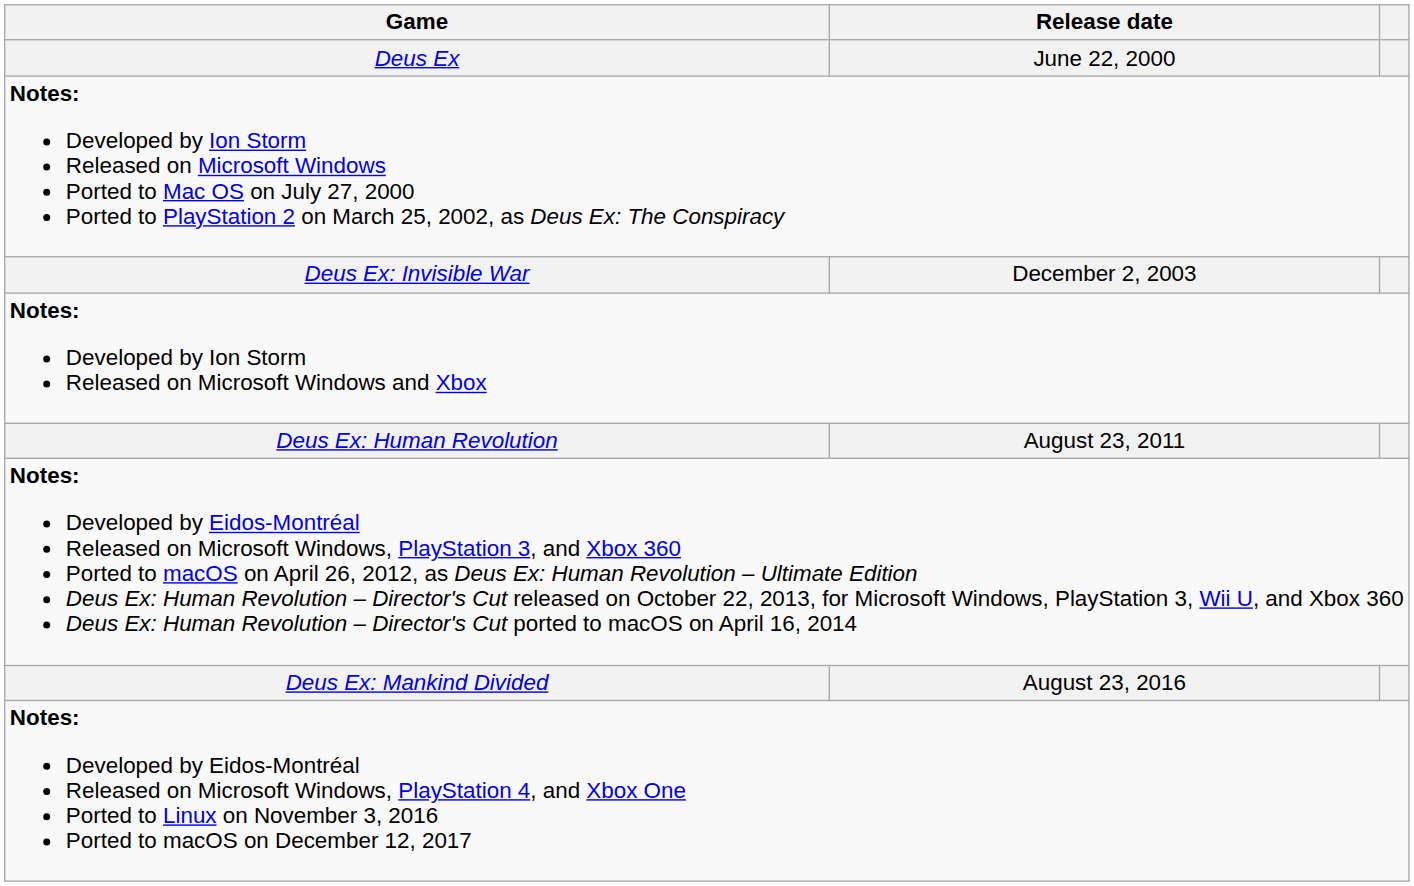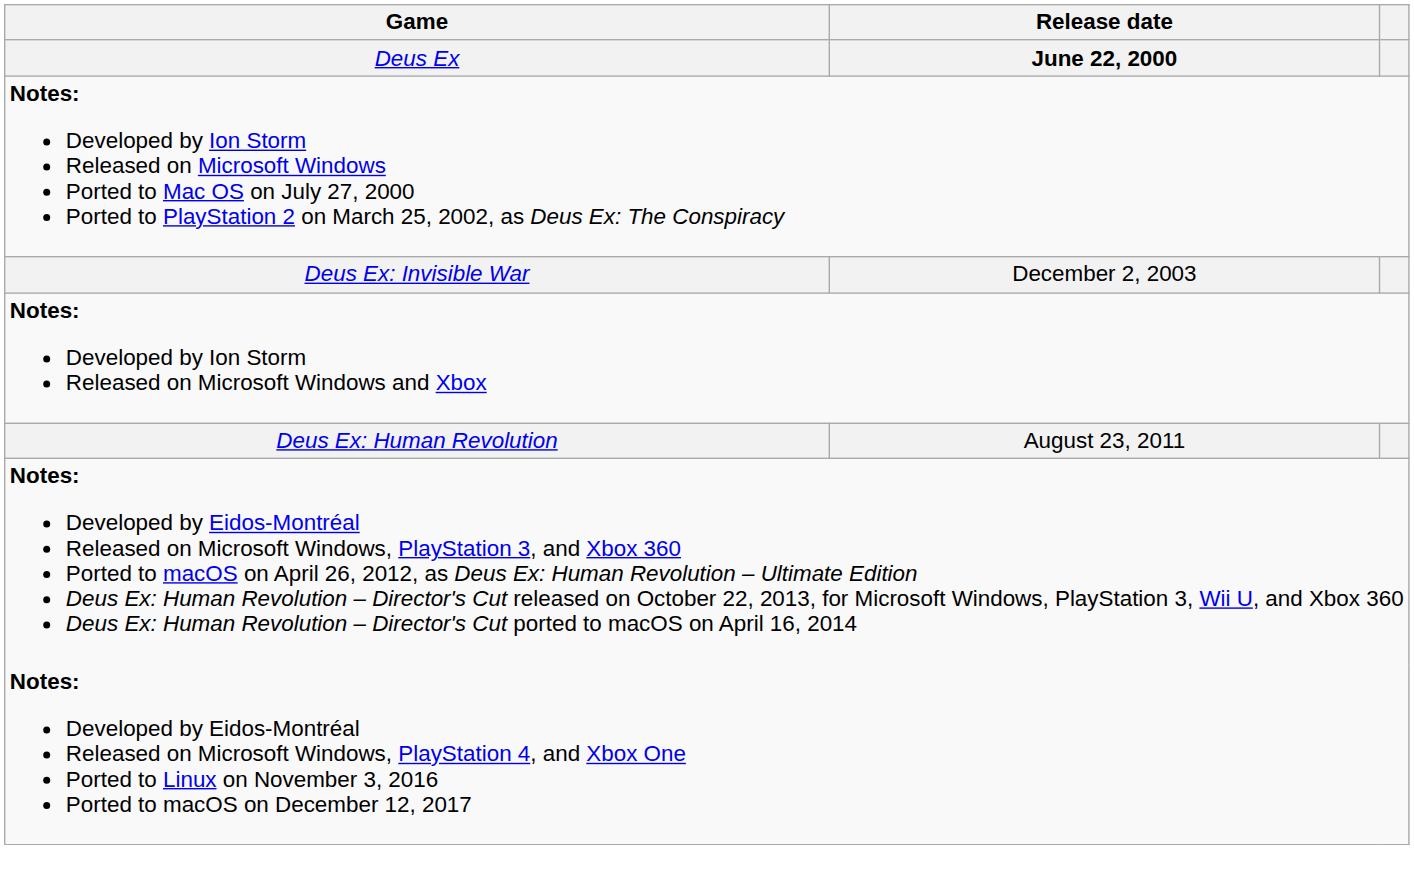Deus Ex | Release date: normal -> bold
- row: Deus Ex: Mankind Divided | August 23, 2016
